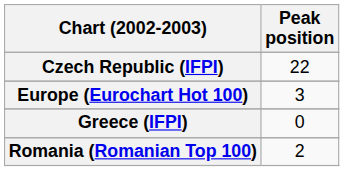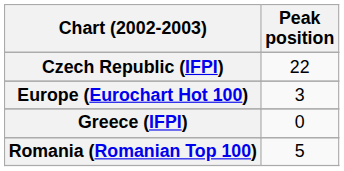Romania (Romanian Top 100) | Peak position: 2 -> 5
